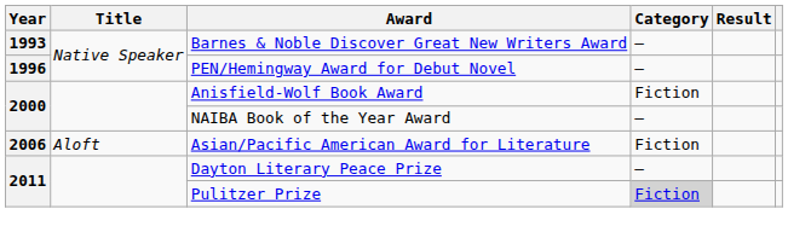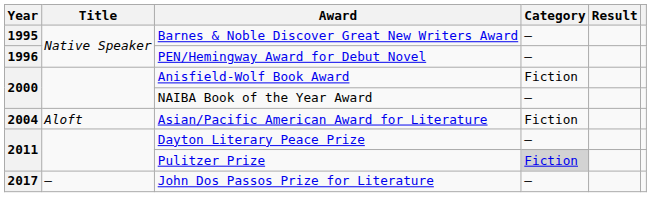Barnes & Noble Discover Great New Writers Award | Year: 1993 -> 1995
Asian/Pacific American Award for Literature | Year: 2006 -> 2004
+ row: 2017 | — | John Dos Passos Prize for Literature | —
